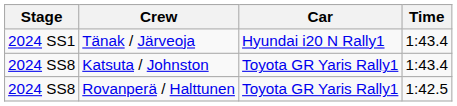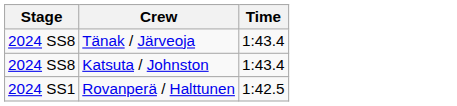- column: Car | Hyundai i20 N Rally1 | Toyota GR Yaris Rally1 | Toyota GR Yaris Rally1
Tänak / Järveoja | Stage: 2024 SS1 -> 2024 SS8
Rovanperä / Halttunen | Stage: 2024 SS8 -> 2024 SS1
